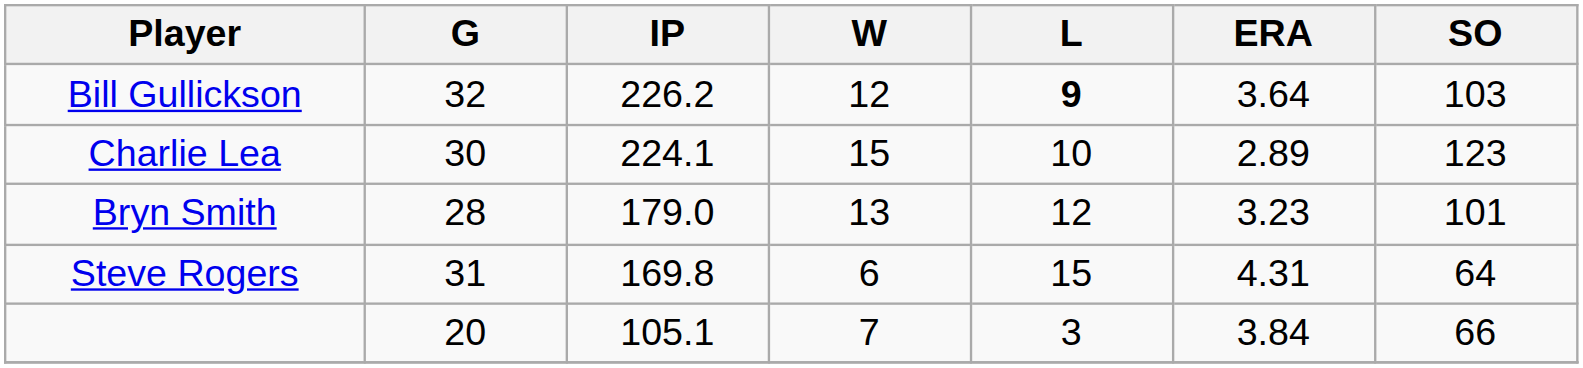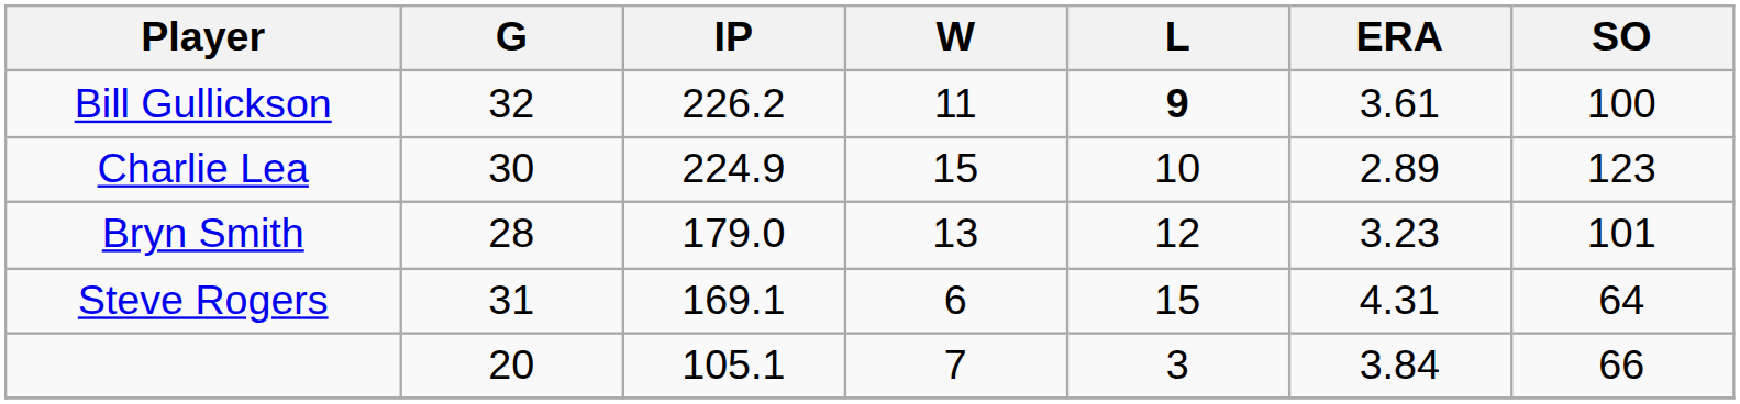Bill Gullickson | W: 12 -> 11
Bill Gullickson | ERA: 3.64 -> 3.61
Bill Gullickson | SO: 103 -> 100
Charlie Lea | IP: 224.1 -> 224.9
Steve Rogers | IP: 169.8 -> 169.1
